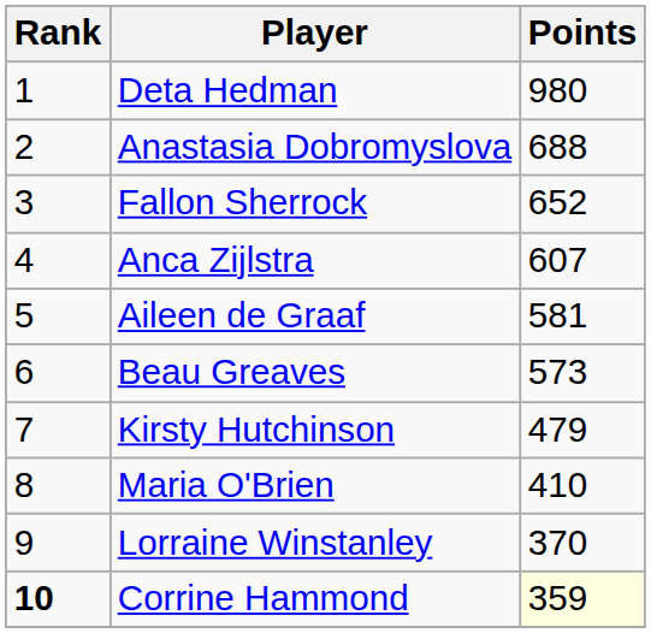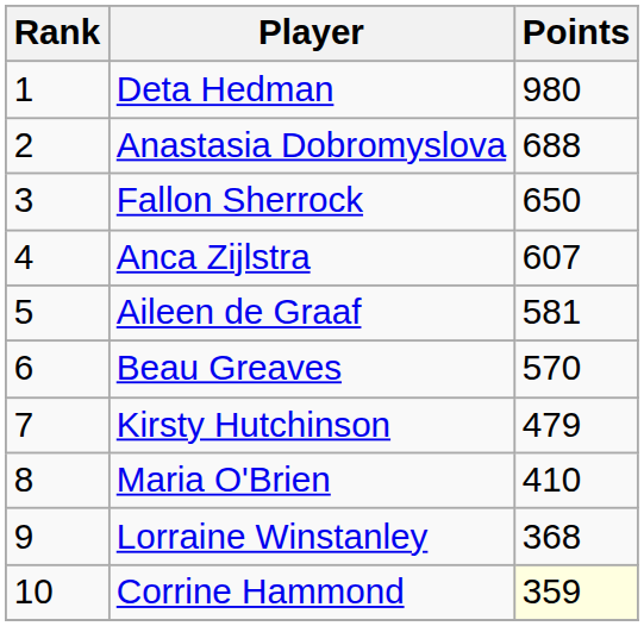Fallon Sherrock | Points: 652 -> 650
Beau Greaves | Points: 573 -> 570
Lorraine Winstanley | Points: 370 -> 368
Corrine Hammond | Rank: bold -> normal
